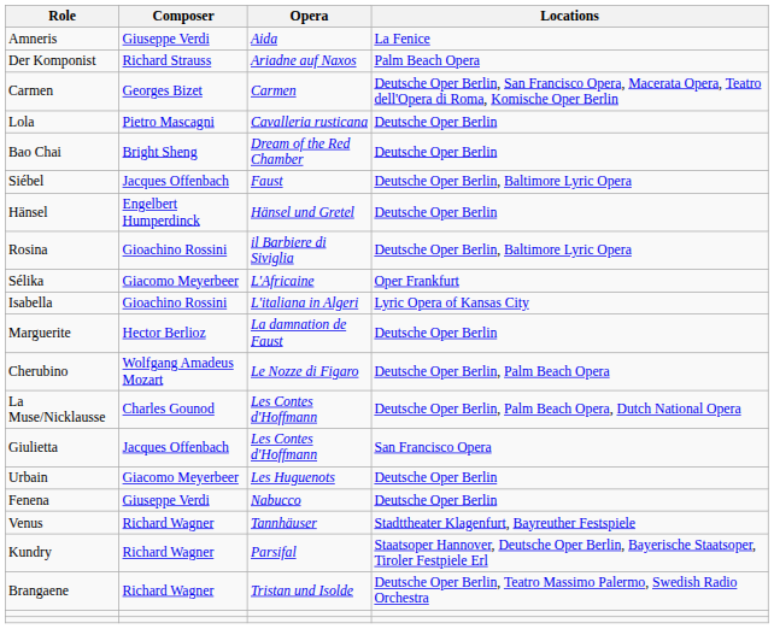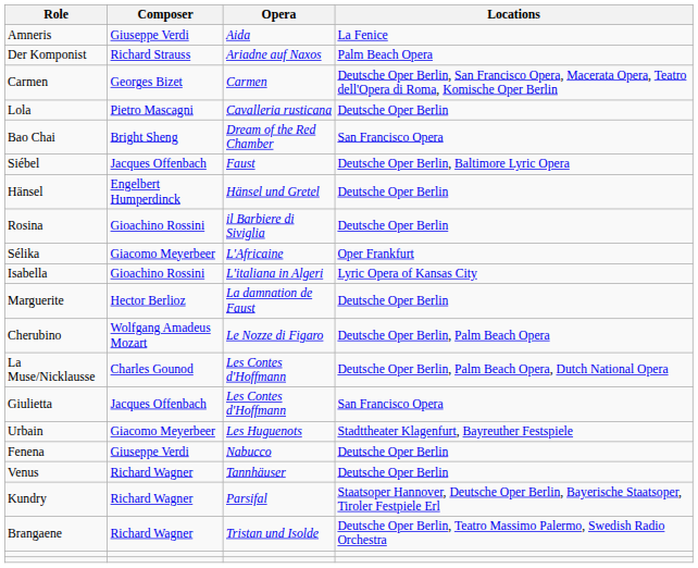Bao Chai | Locations: Deutsche Oper Berlin -> San Francisco Opera
Rosina | Locations: Deutsche Oper Berlin, Baltimore Lyric Opera -> Deutsche Oper Berlin
Urbain | Locations: Deutsche Oper Berlin -> Stadttheater Klagenfurt, Bayreuther Festspiele
Venus | Locations: Stadttheater Klagenfurt, Bayreuther Festspiele -> Deutsche Oper Berlin
